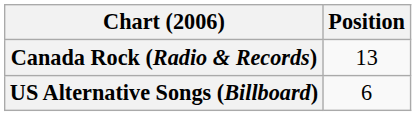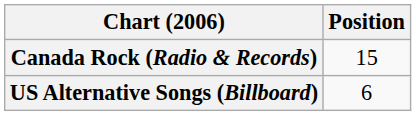Canada Rock (Radio & Records) | Position: 13 -> 15
